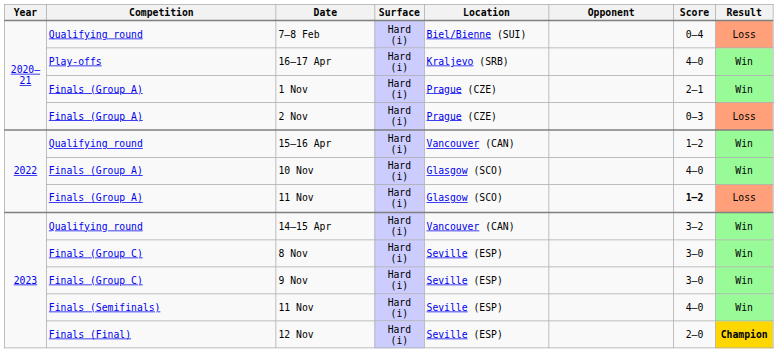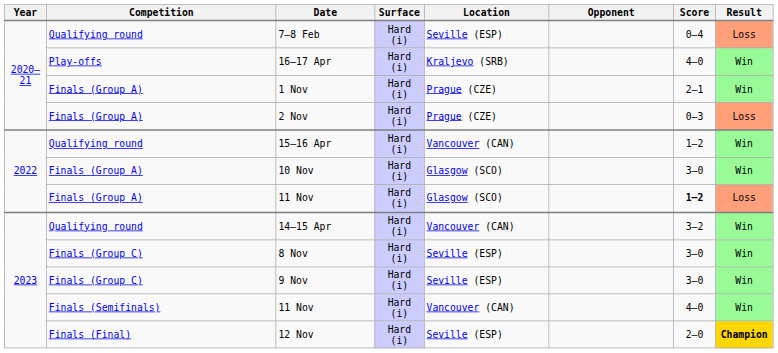7–8 Feb | Location: Biel/Bienne (SUI) -> Seville (ESP)
10 Nov | Score: 4–0 -> 3–0
Finals (Semifinals) / 11 Nov | Location: Seville (ESP) -> Vancouver (CAN)
